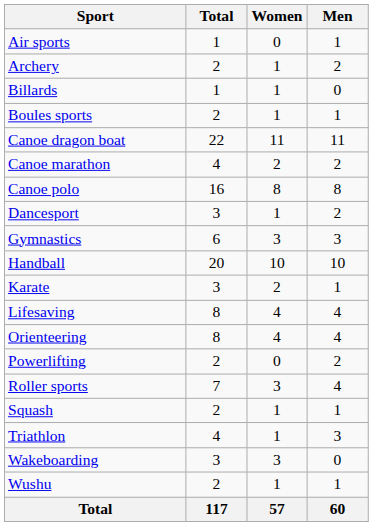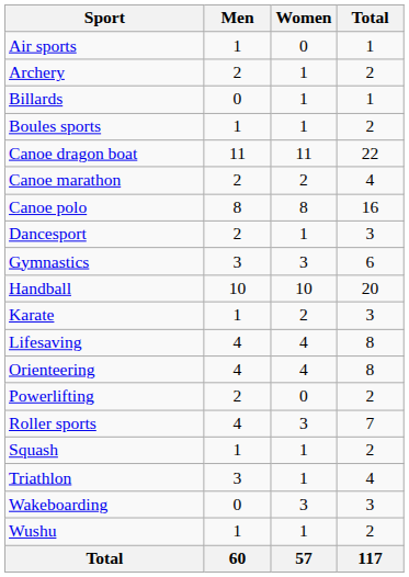columns swapped: Men <-> Total
